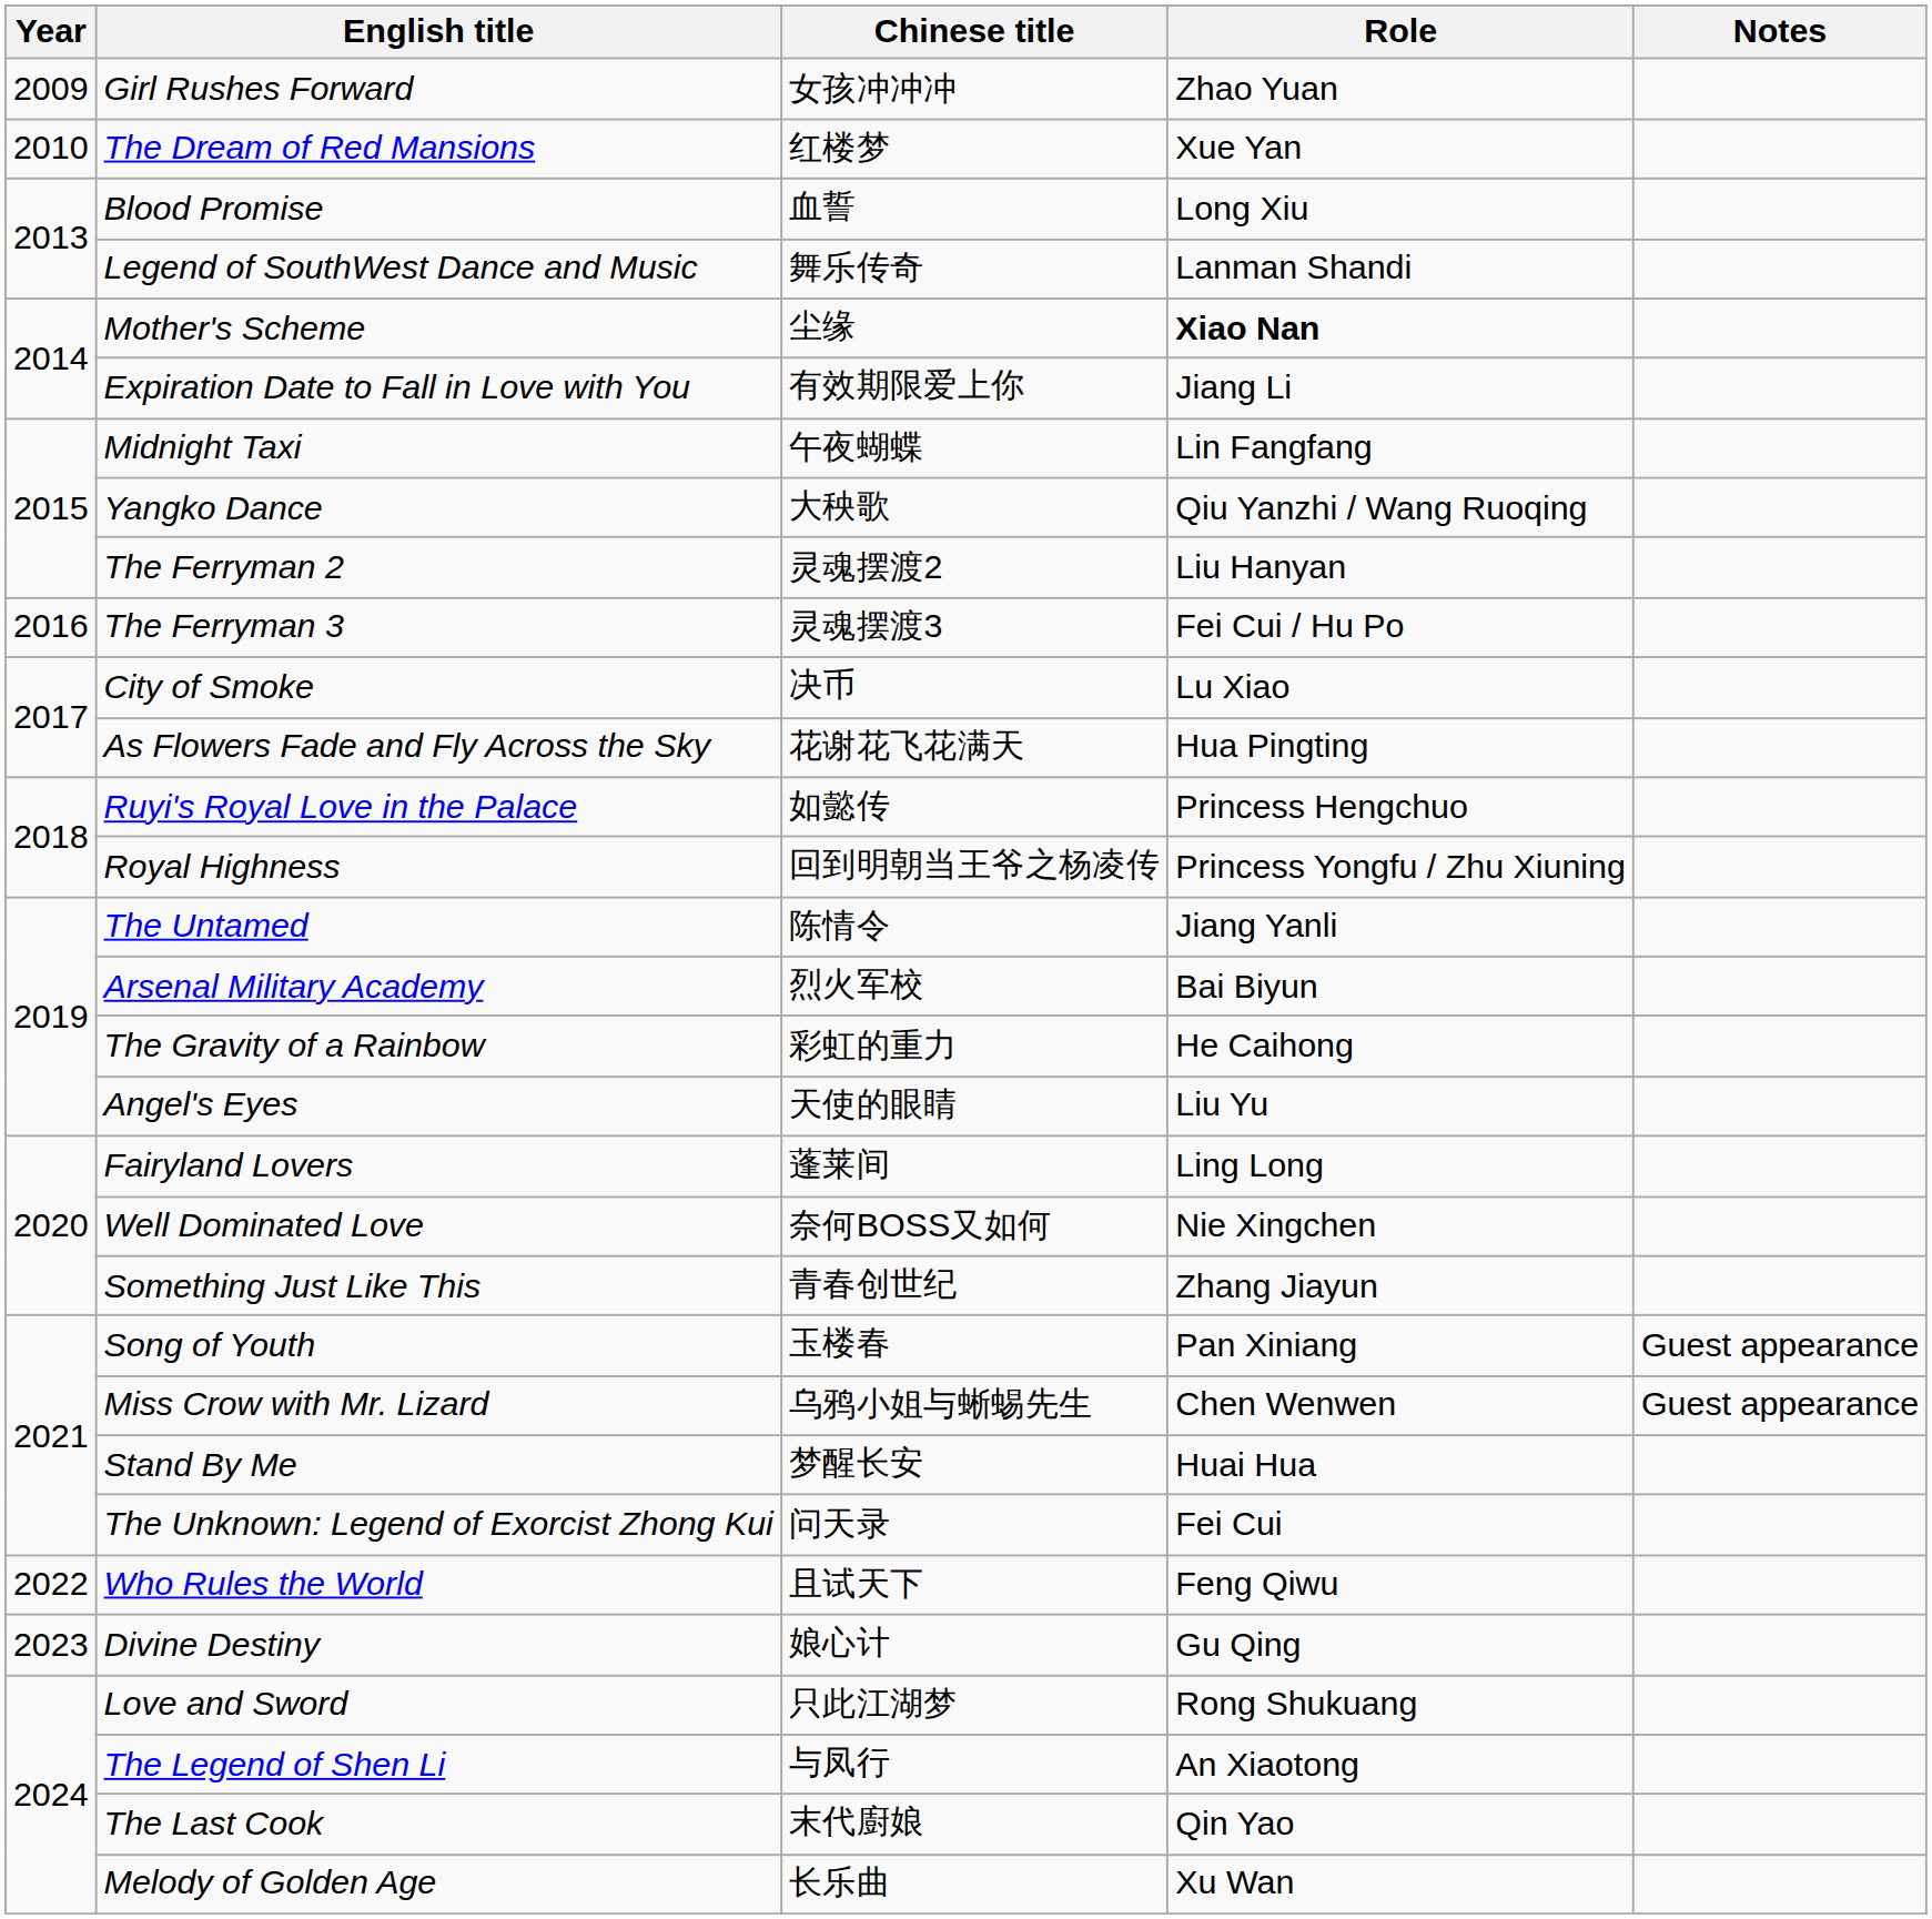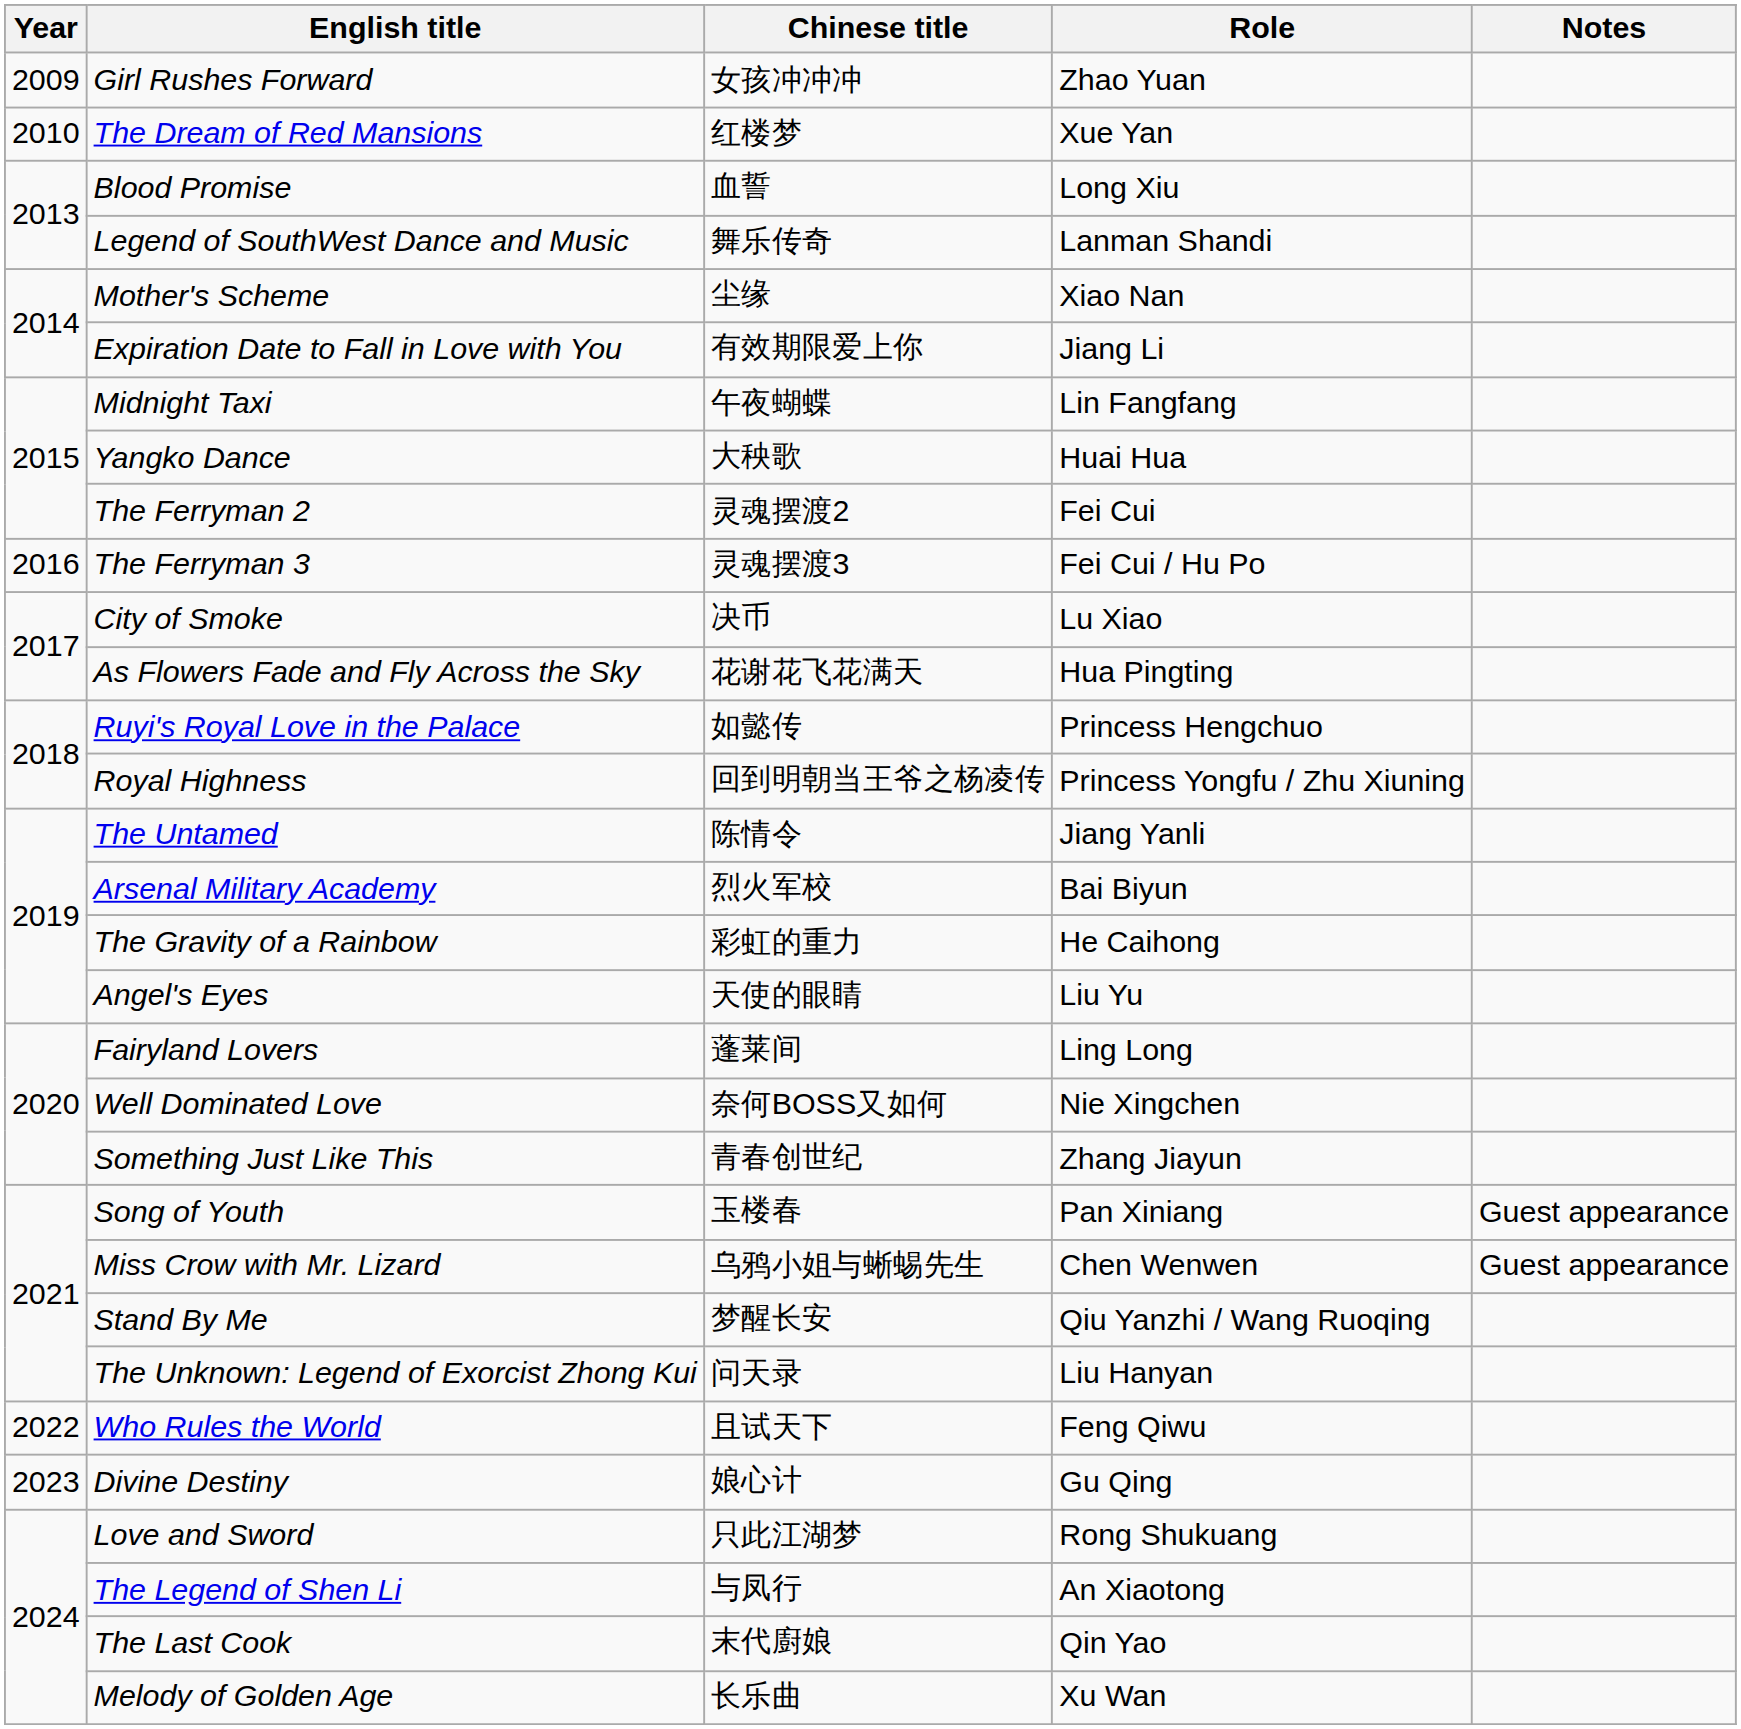Mother's Scheme | Role: bold -> normal
Yangko Dance | Role: Qiu Yanzhi / Wang Ruoqing -> Huai Hua
The Ferryman 2 | Role: Liu Hanyan -> Fei Cui
Stand By Me | Role: Huai Hua -> Qiu Yanzhi / Wang Ruoqing
The Unknown: Legend of Exorcist Zhong Kui | Role: Fei Cui -> Liu Hanyan
